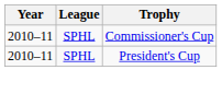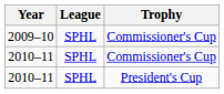+ row: 2009–10 | SPHL | Commissioner's Cup
